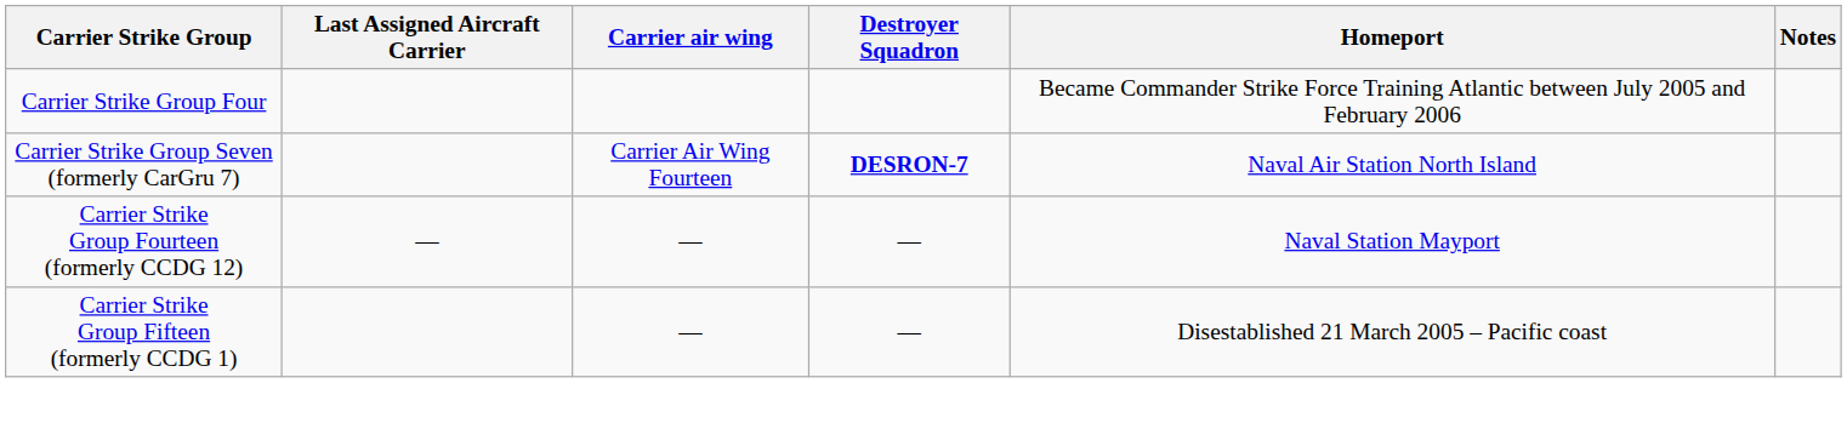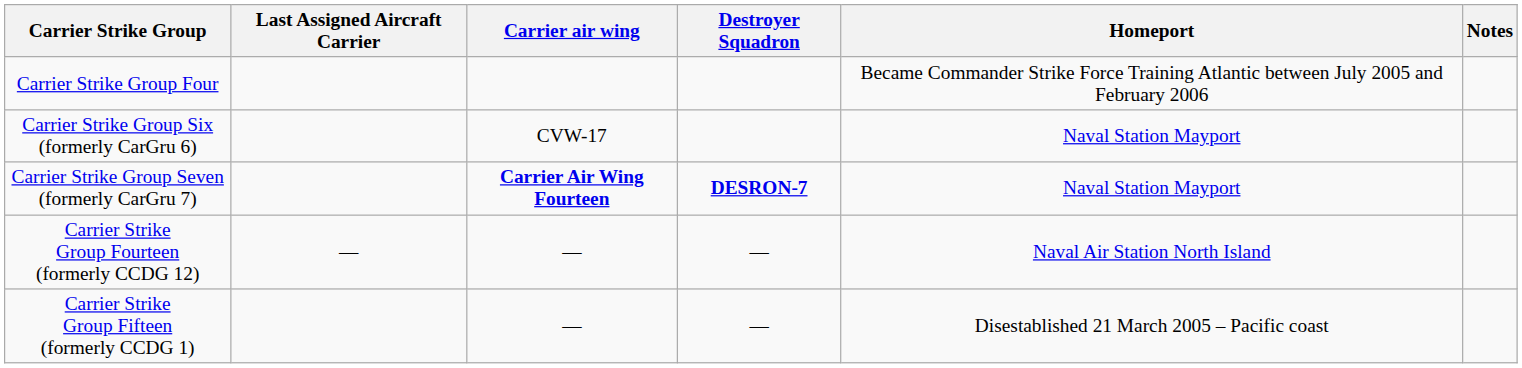+ row: Carrier Strike Group Six (formerly CarGru 6) | CVW-17 | Naval Station Mayport
Carrier Strike Group Seven (formerly CarGru 7) | Carrier air wing: normal -> bold
Carrier Strike Group Seven (formerly CarGru 7) | Homeport: Naval Air Station North Island -> Naval Station Mayport
Carrier Strike Group Fourteen (formerly CCDG 12) | Homeport: Naval Station Mayport -> Naval Air Station North Island
